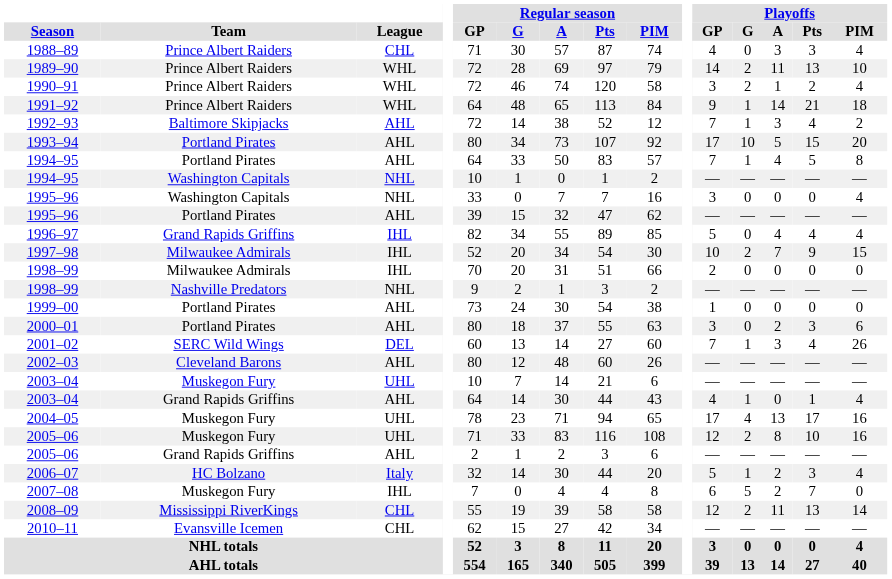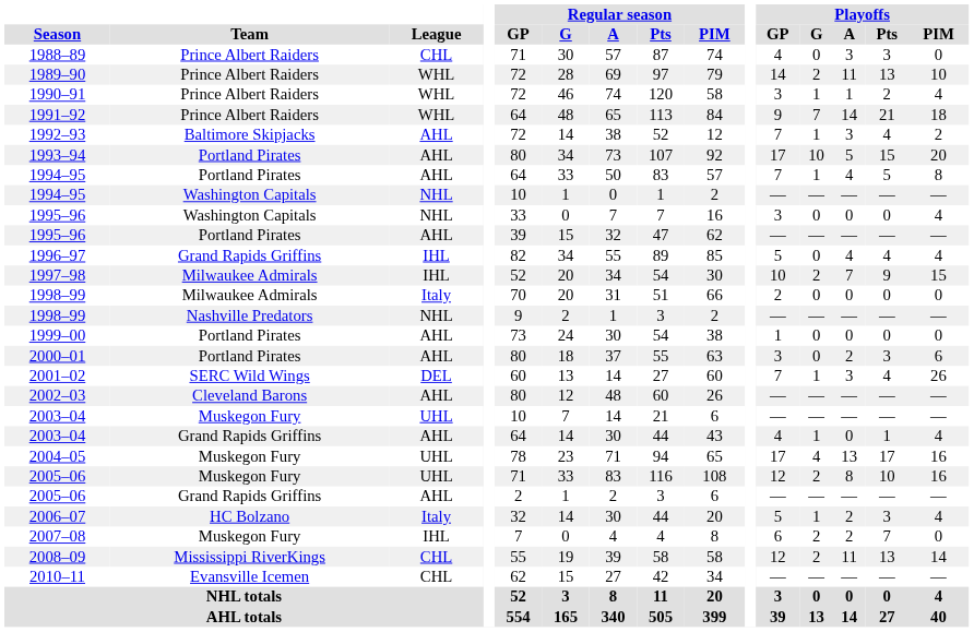1988–89 | Playoffs / PIM: 4 -> 0
1990–91 | Playoffs / G: 2 -> 1
1991–92 | Playoffs / G: 1 -> 7
1998–99 / Milwaukee Admirals | League: IHL -> Italy
2007–08 | Playoffs / G: 5 -> 2
